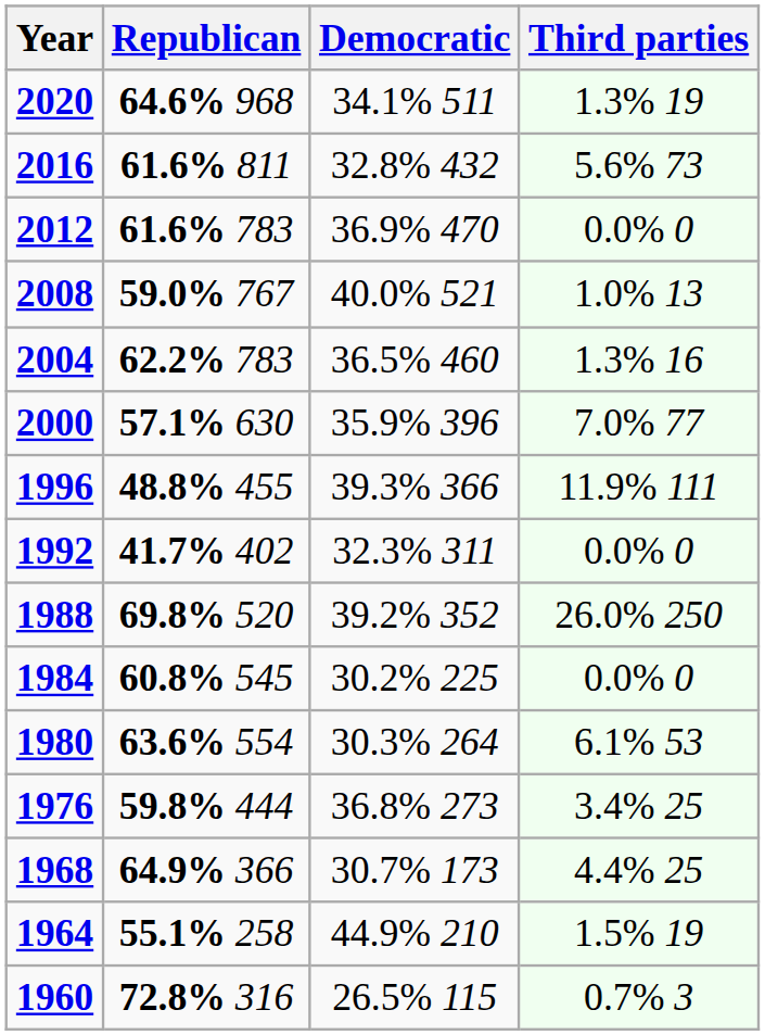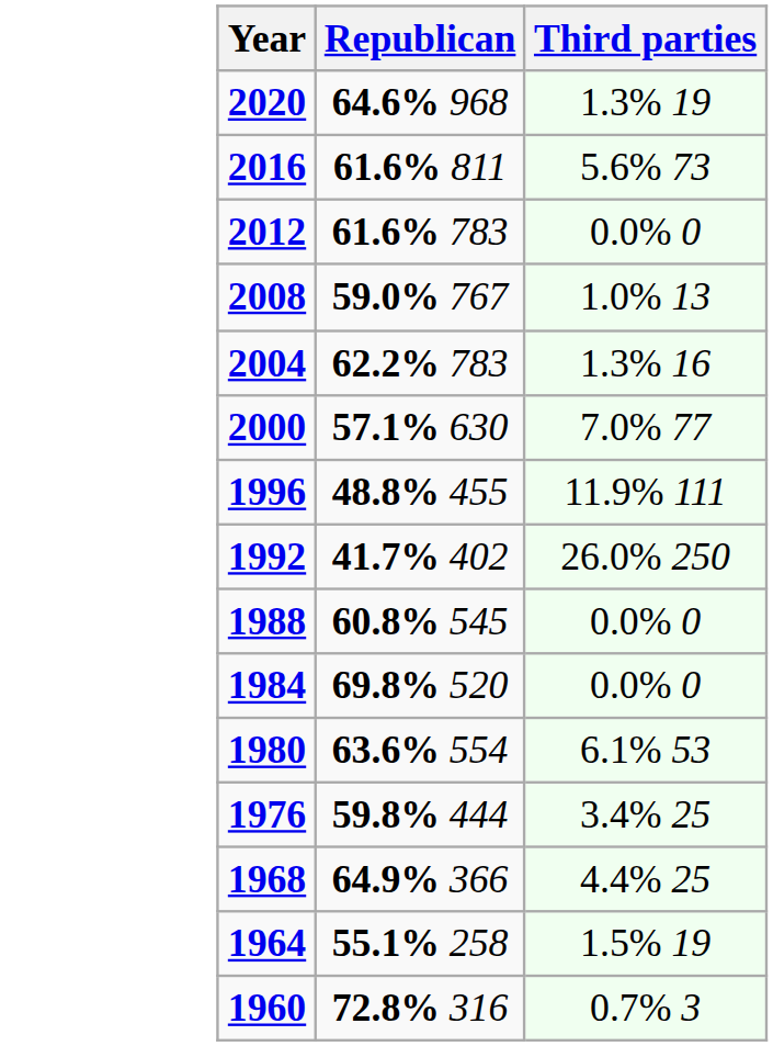- column: Democratic | 34.1% 511 | 32.8% 432 | 36.9% 470 | 40.0% 521 | 36.5% 460 | 35.9% 396 | 39.3% 366 | 32.3% 311 | 39.2% 352 | 30.2% 225 | 30.3% 264 | 36.8% 273 | 30.7% 173 | 44.9% 210 | 26.5% 115
1992 | Third parties: 0.0% 0 -> 26.0% 250
1988 | Republican: 69.8% 520 -> 60.8% 545
1988 | Third parties: 26.0% 250 -> 0.0% 0
1984 | Republican: 60.8% 545 -> 69.8% 520
